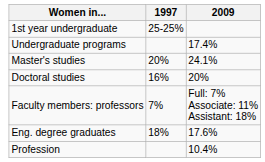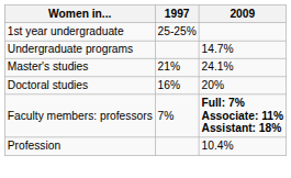Undergraduate programs | 2009: 17.4% -> 14.7%
Master's studies | 1997: 20% -> 21%
Faculty members: professors | 2009: normal -> bold
- row: Eng. degree graduates | 18% | 17.6%
